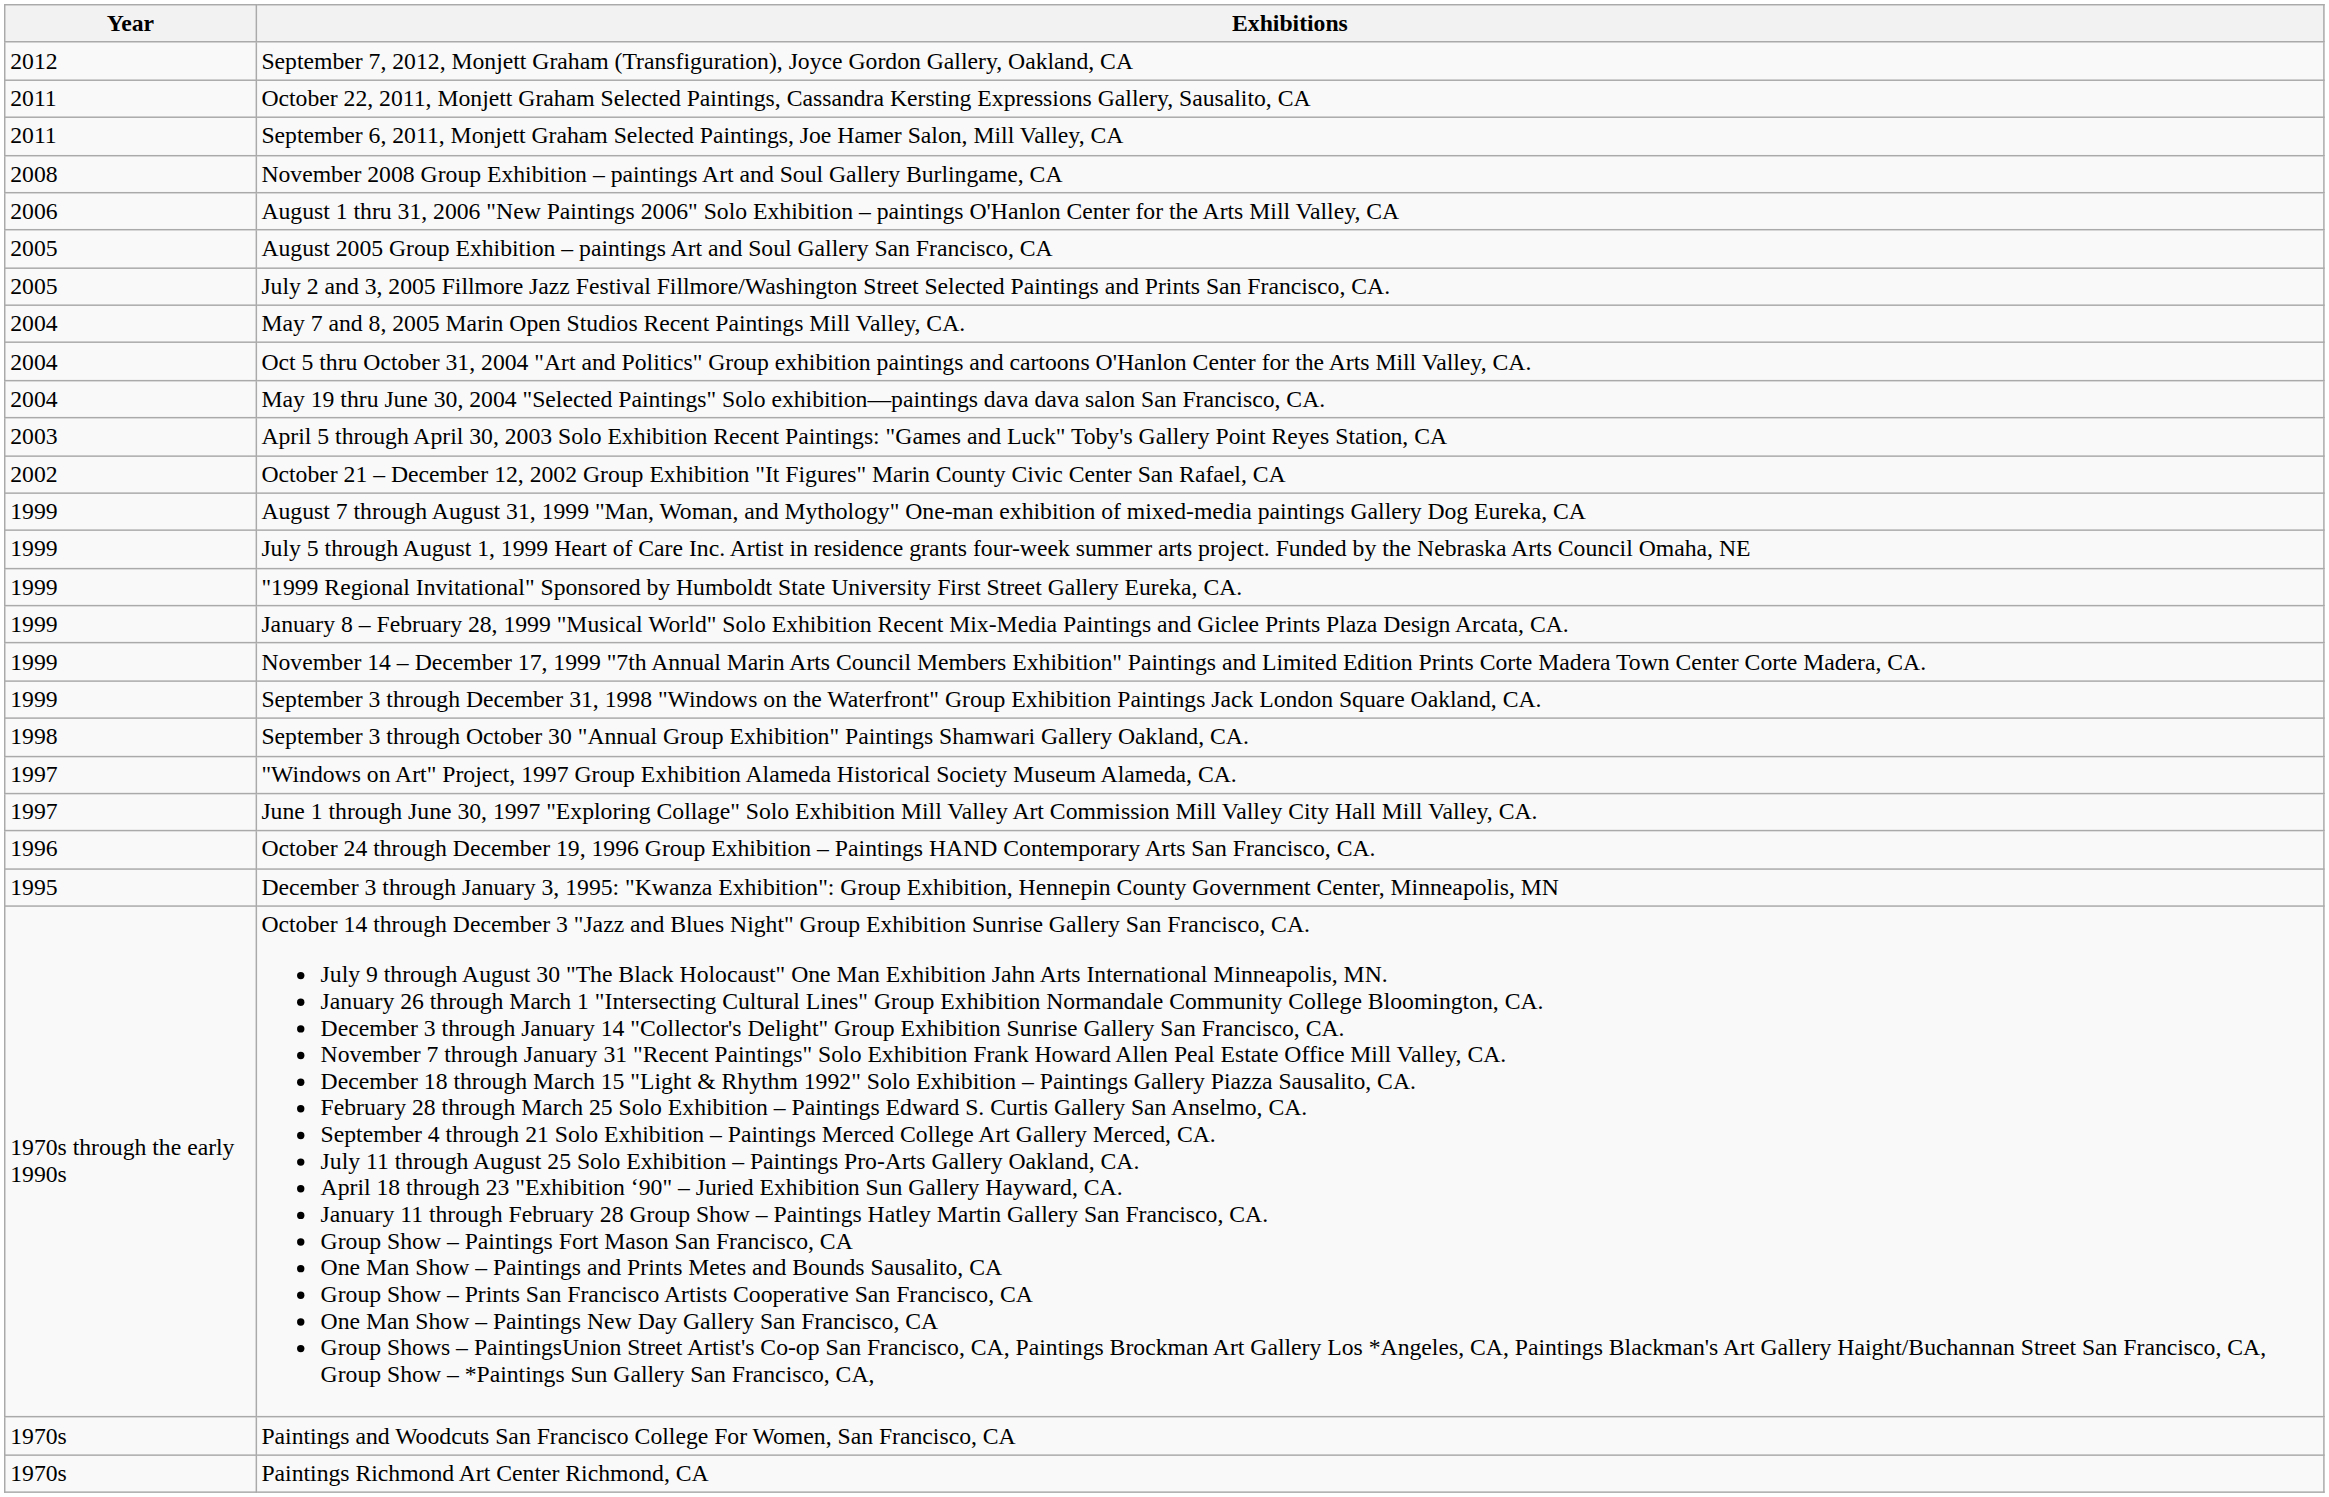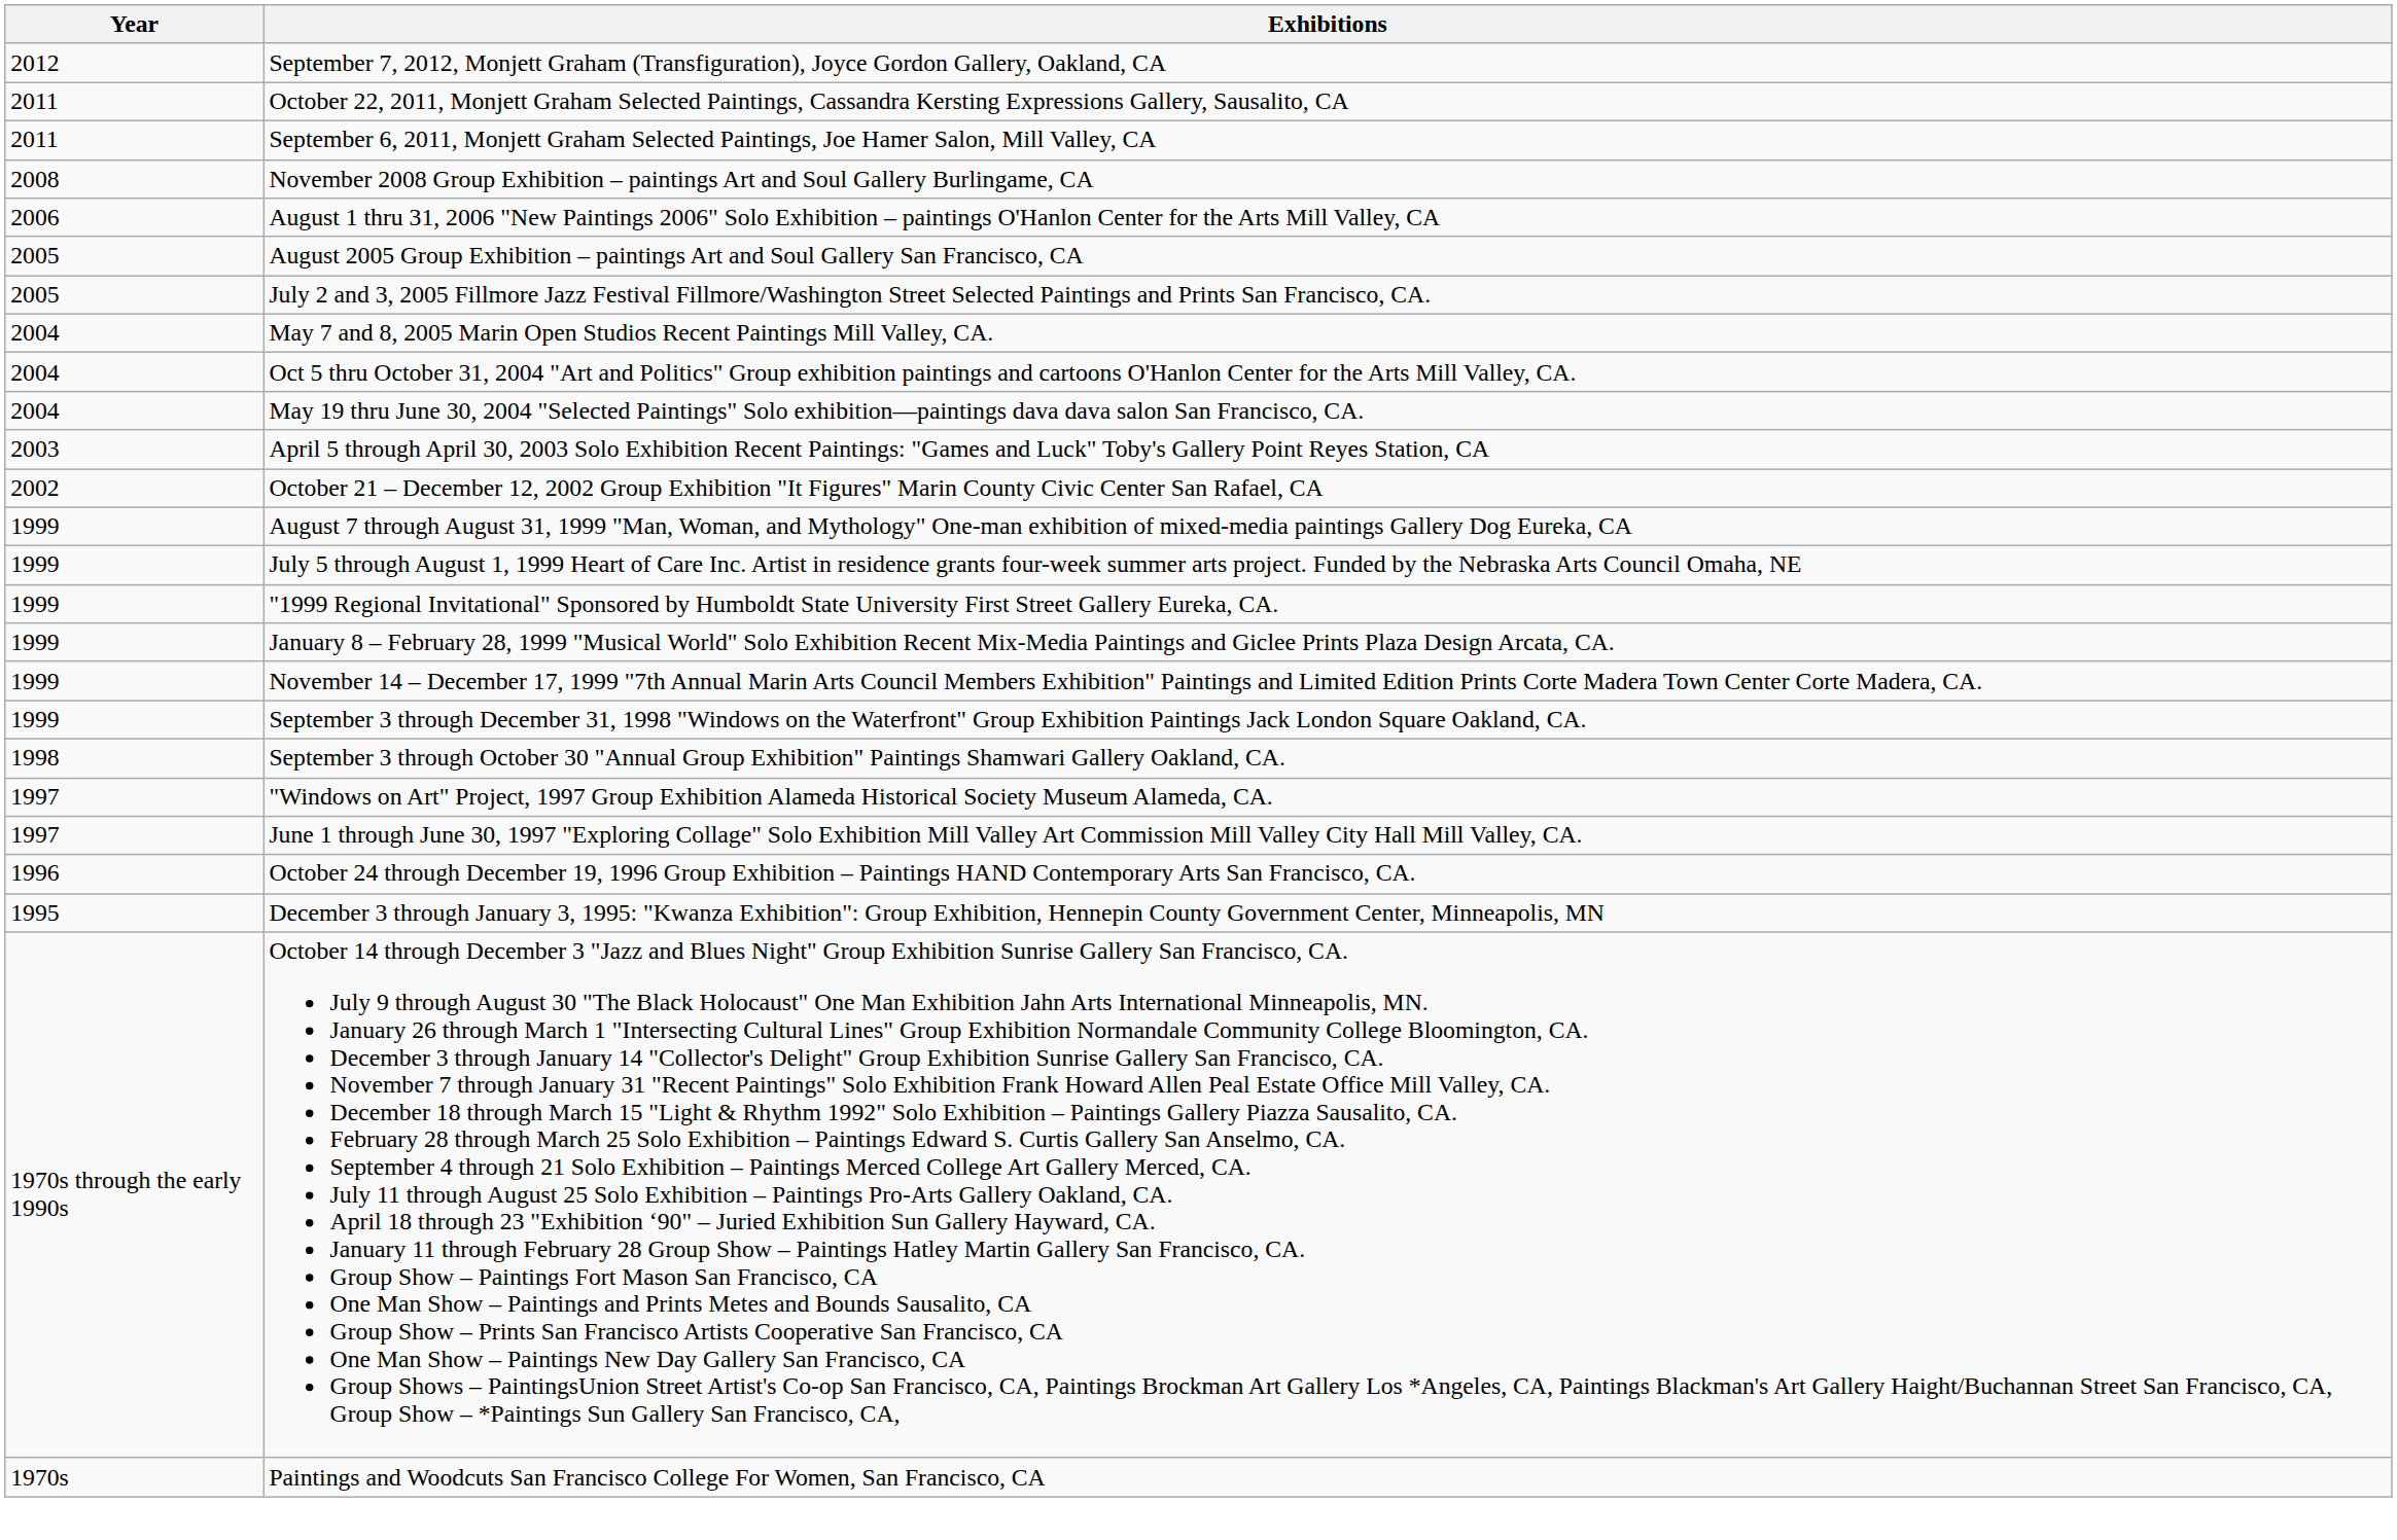- row: 1970s | Paintings Richmond Art Center Richmond, CA
